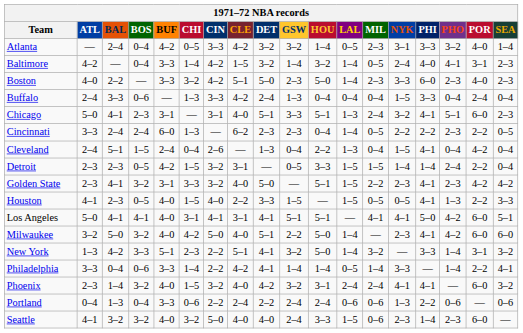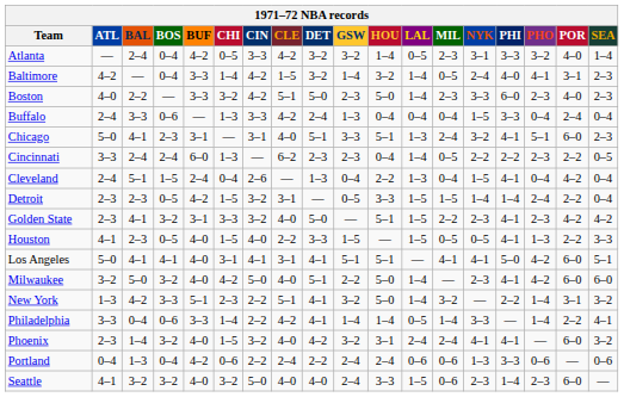New York | PHI: 3–3 -> 2–2
Portland | BUF: 3–3 -> 4–2
Portland | PHI: 2–2 -> 3–3
